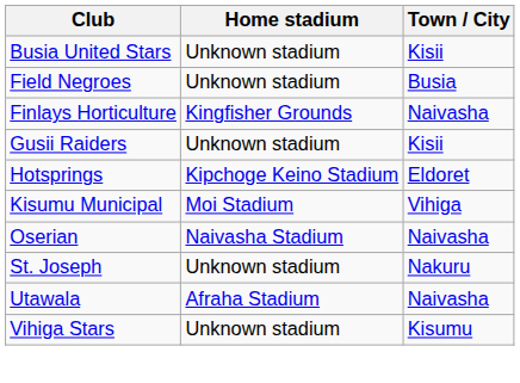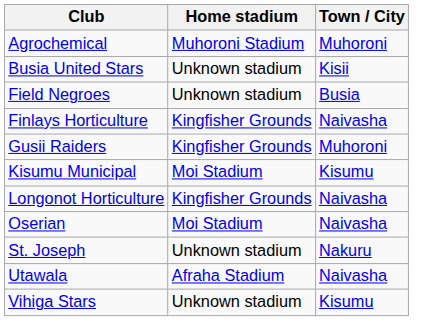+ row: Agrochemical | Muhoroni Stadium | Muhoroni
Gusii Raiders | Home stadium: Unknown stadium -> Kingfisher Grounds
Gusii Raiders | Town / City: Kisii -> Muhoroni
- row: Hotsprings | Kipchoge Keino Stadium | Eldoret
Kisumu Municipal | Town / City: Vihiga -> Kisumu
+ row: Longonot Horticulture | Kingfisher Grounds | Naivasha
Oserian | Home stadium: Naivasha Stadium -> Moi Stadium
